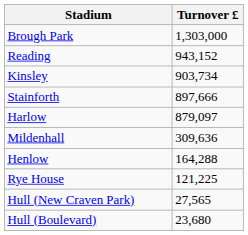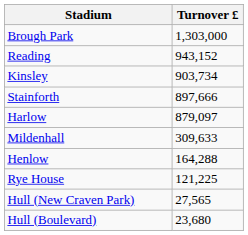Mildenhall | Turnover £: 309,636 -> 309,633
